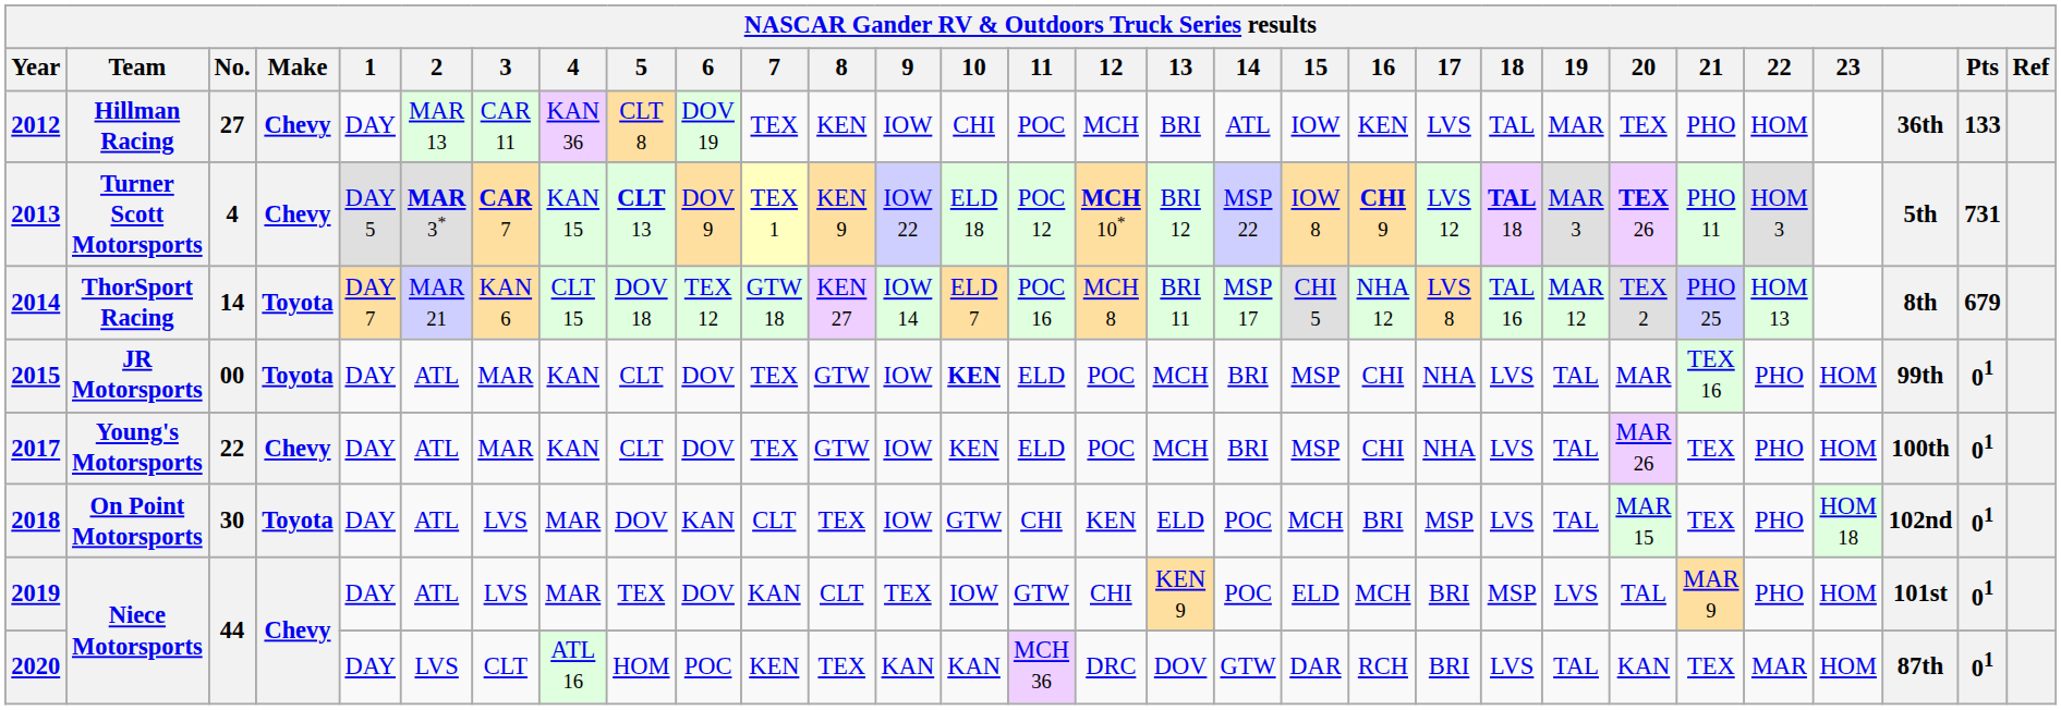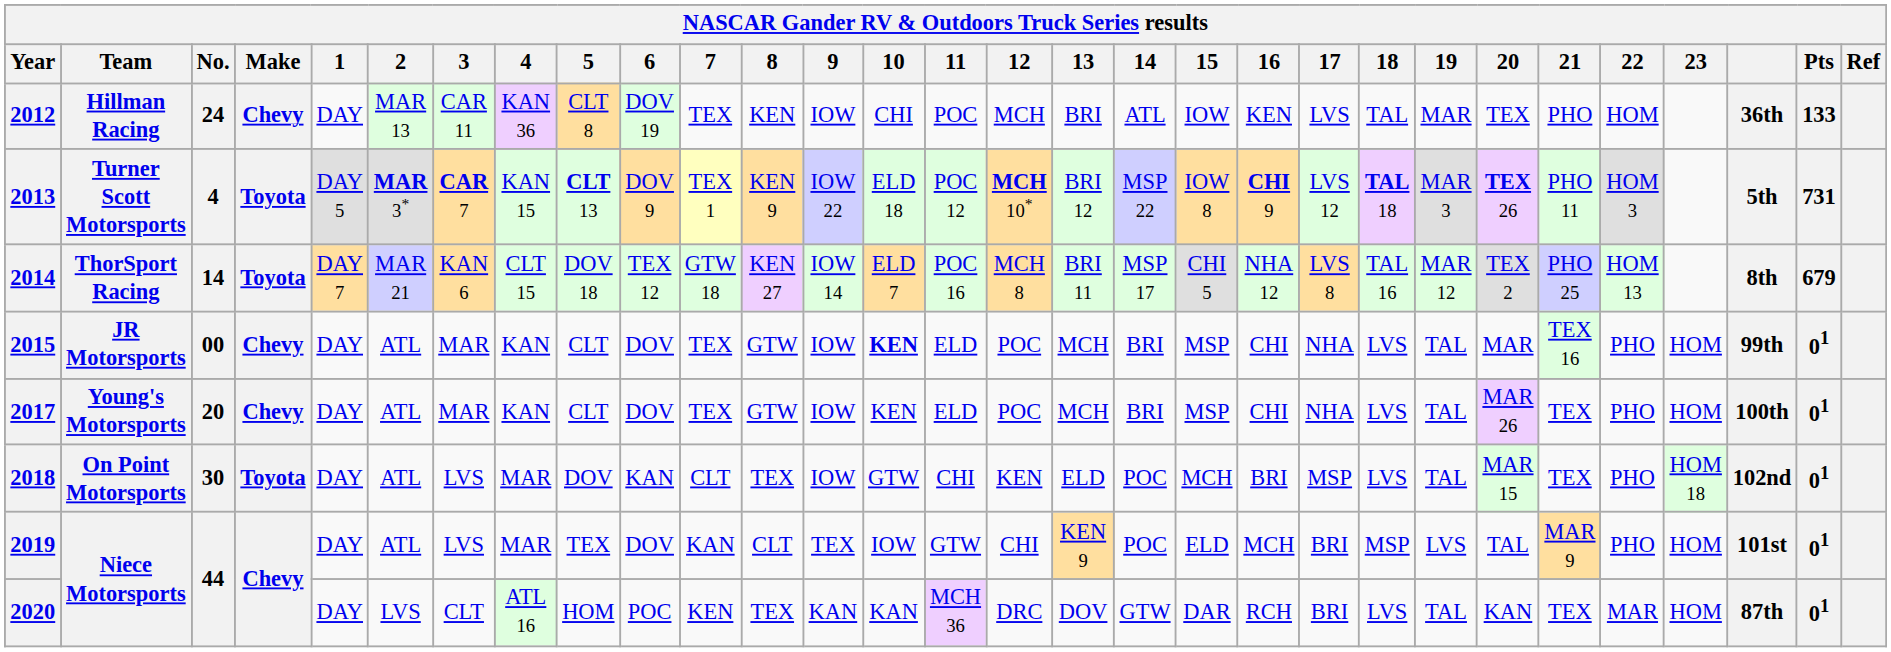2012 | No.: 27 -> 24
2013 | Make: Chevy -> Toyota
2015 | Make: Toyota -> Chevy
2017 | No.: 22 -> 20
